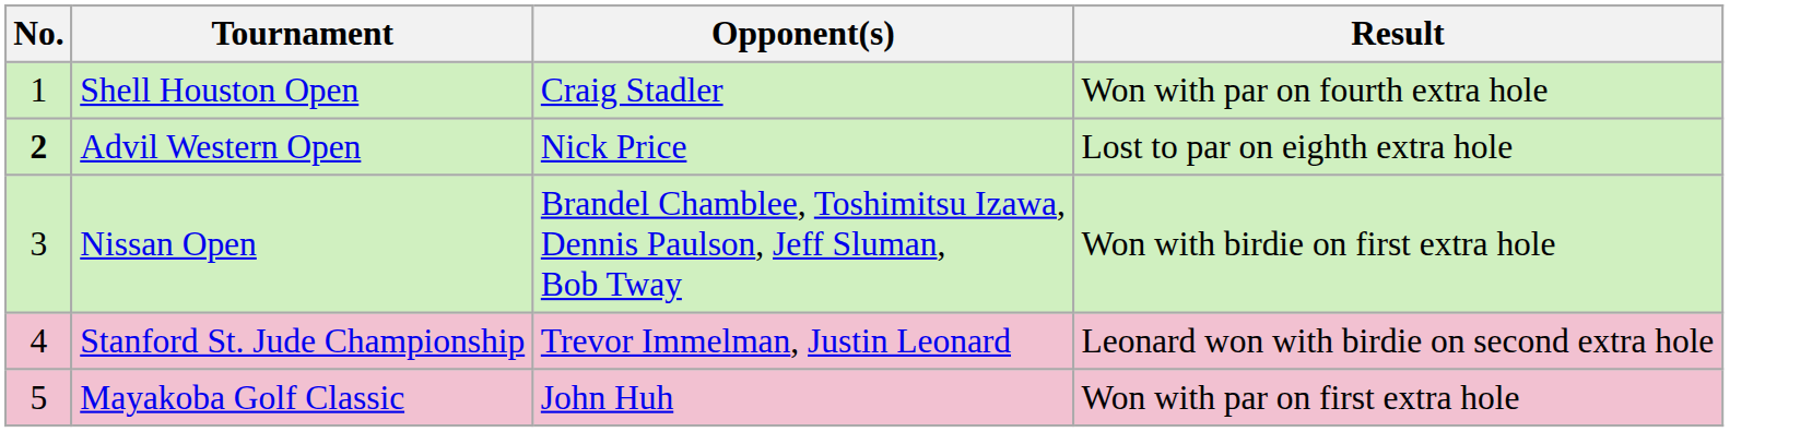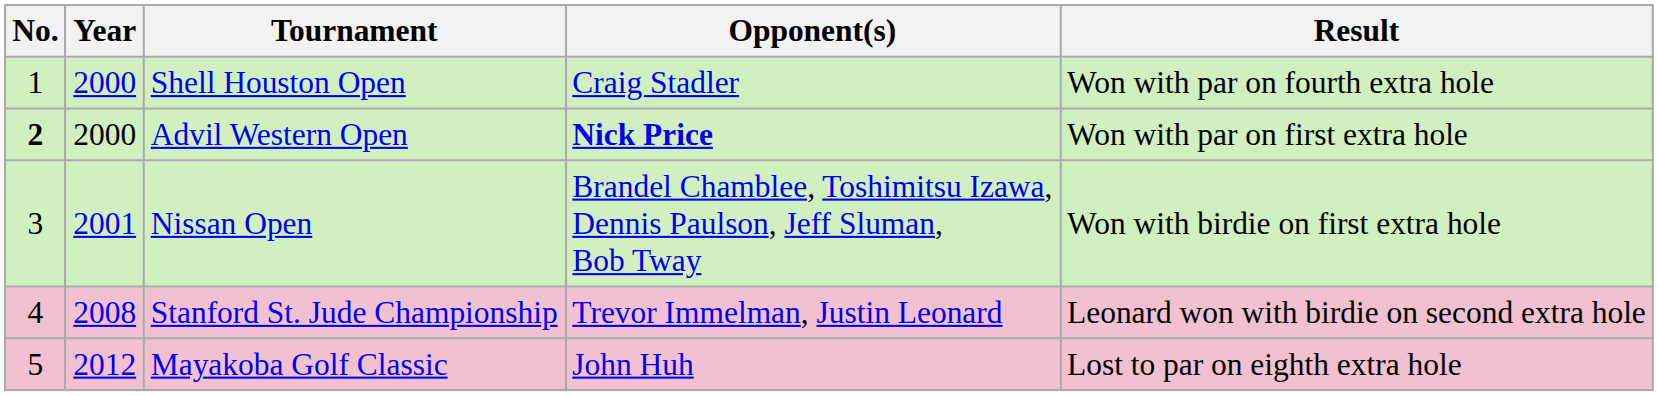+ column: Year | 2000 | 2000 | 2001 | 2008 | 2012
Advil Western Open | Opponent(s): normal -> bold
Advil Western Open | Result: Lost to par on eighth extra hole -> Won with par on first extra hole
Mayakoba Golf Classic | Result: Won with par on first extra hole -> Lost to par on eighth extra hole
